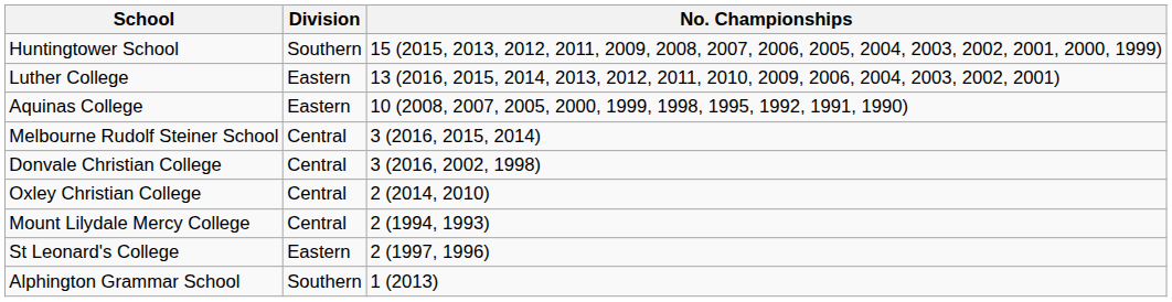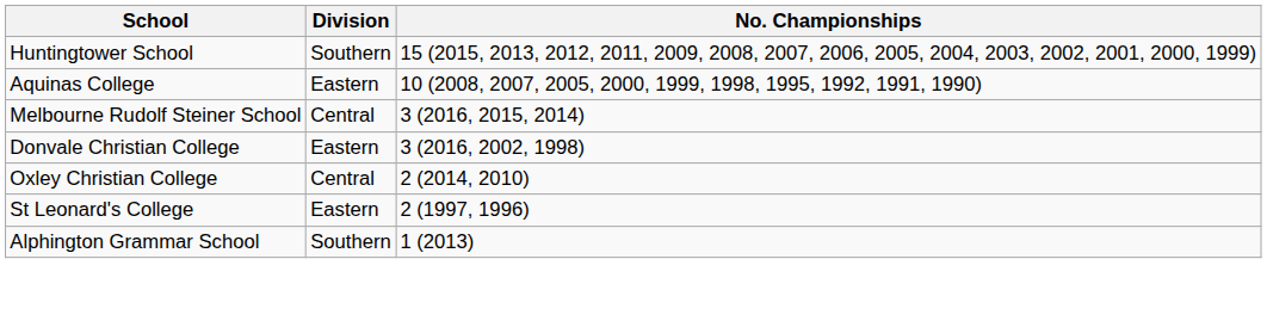- row: Luther College | Eastern | 13 (2016, 2015, 2014, 2013, 2012, 2011, 2010, 2009, 2006, 2004, 2003, 2002, 2001)
Donvale Christian College | Division: Central -> Eastern
- row: Mount Lilydale Mercy College | Central | 2 (1994, 1993)
